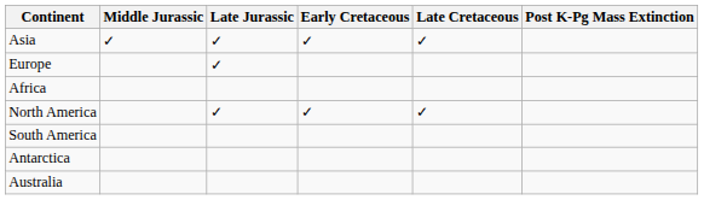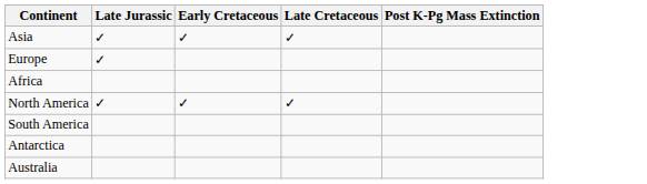- column: Middle Jurassic | ✓
